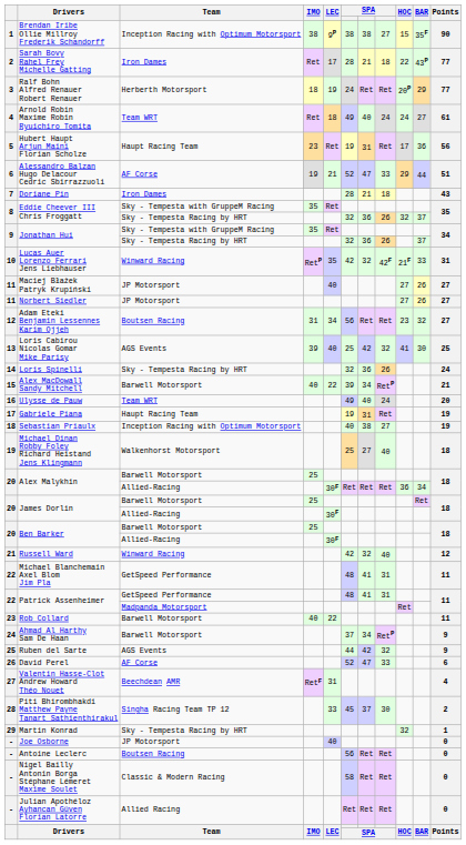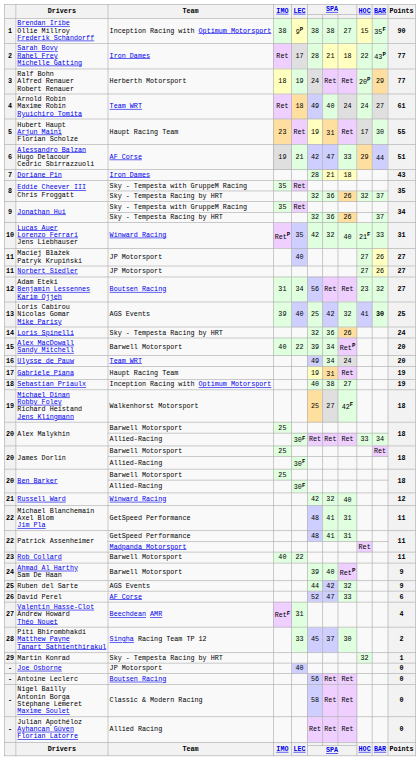Hubert Haupt Arjun Maini Florian Scholze | BAR: 36 -> 30
Hubert Haupt Arjun Maini Florian Scholze | Points: 56 -> 55
Alessandro Balzan Hugo Delacour Cedric Sbirrazzuoli | column 6: 52 -> 42
Lucas Auer Lorenzo Ferrari Jens Liebhauser | column 8: 42F -> 40
Loris Cabirou Nicolas Gomar Mike Parisy | BAR: normal -> bold
Alex MacDowall Sandy Mitchell | Points: 21 -> 20
Ulysse de Pauw | column 7: 40 -> 34
Michael Dinan Robby Foley Richard Heistand Jens Klingmann | column 8: 40 -> 42F
Alex Malykhin / Allied-Racing | HOC: 36 -> 33
Ahmad Al Harthy Sam De Haan | column 6: 37 -> 39
Ahmad Al Harthy Sam De Haan | column 7: 34 -> 40
